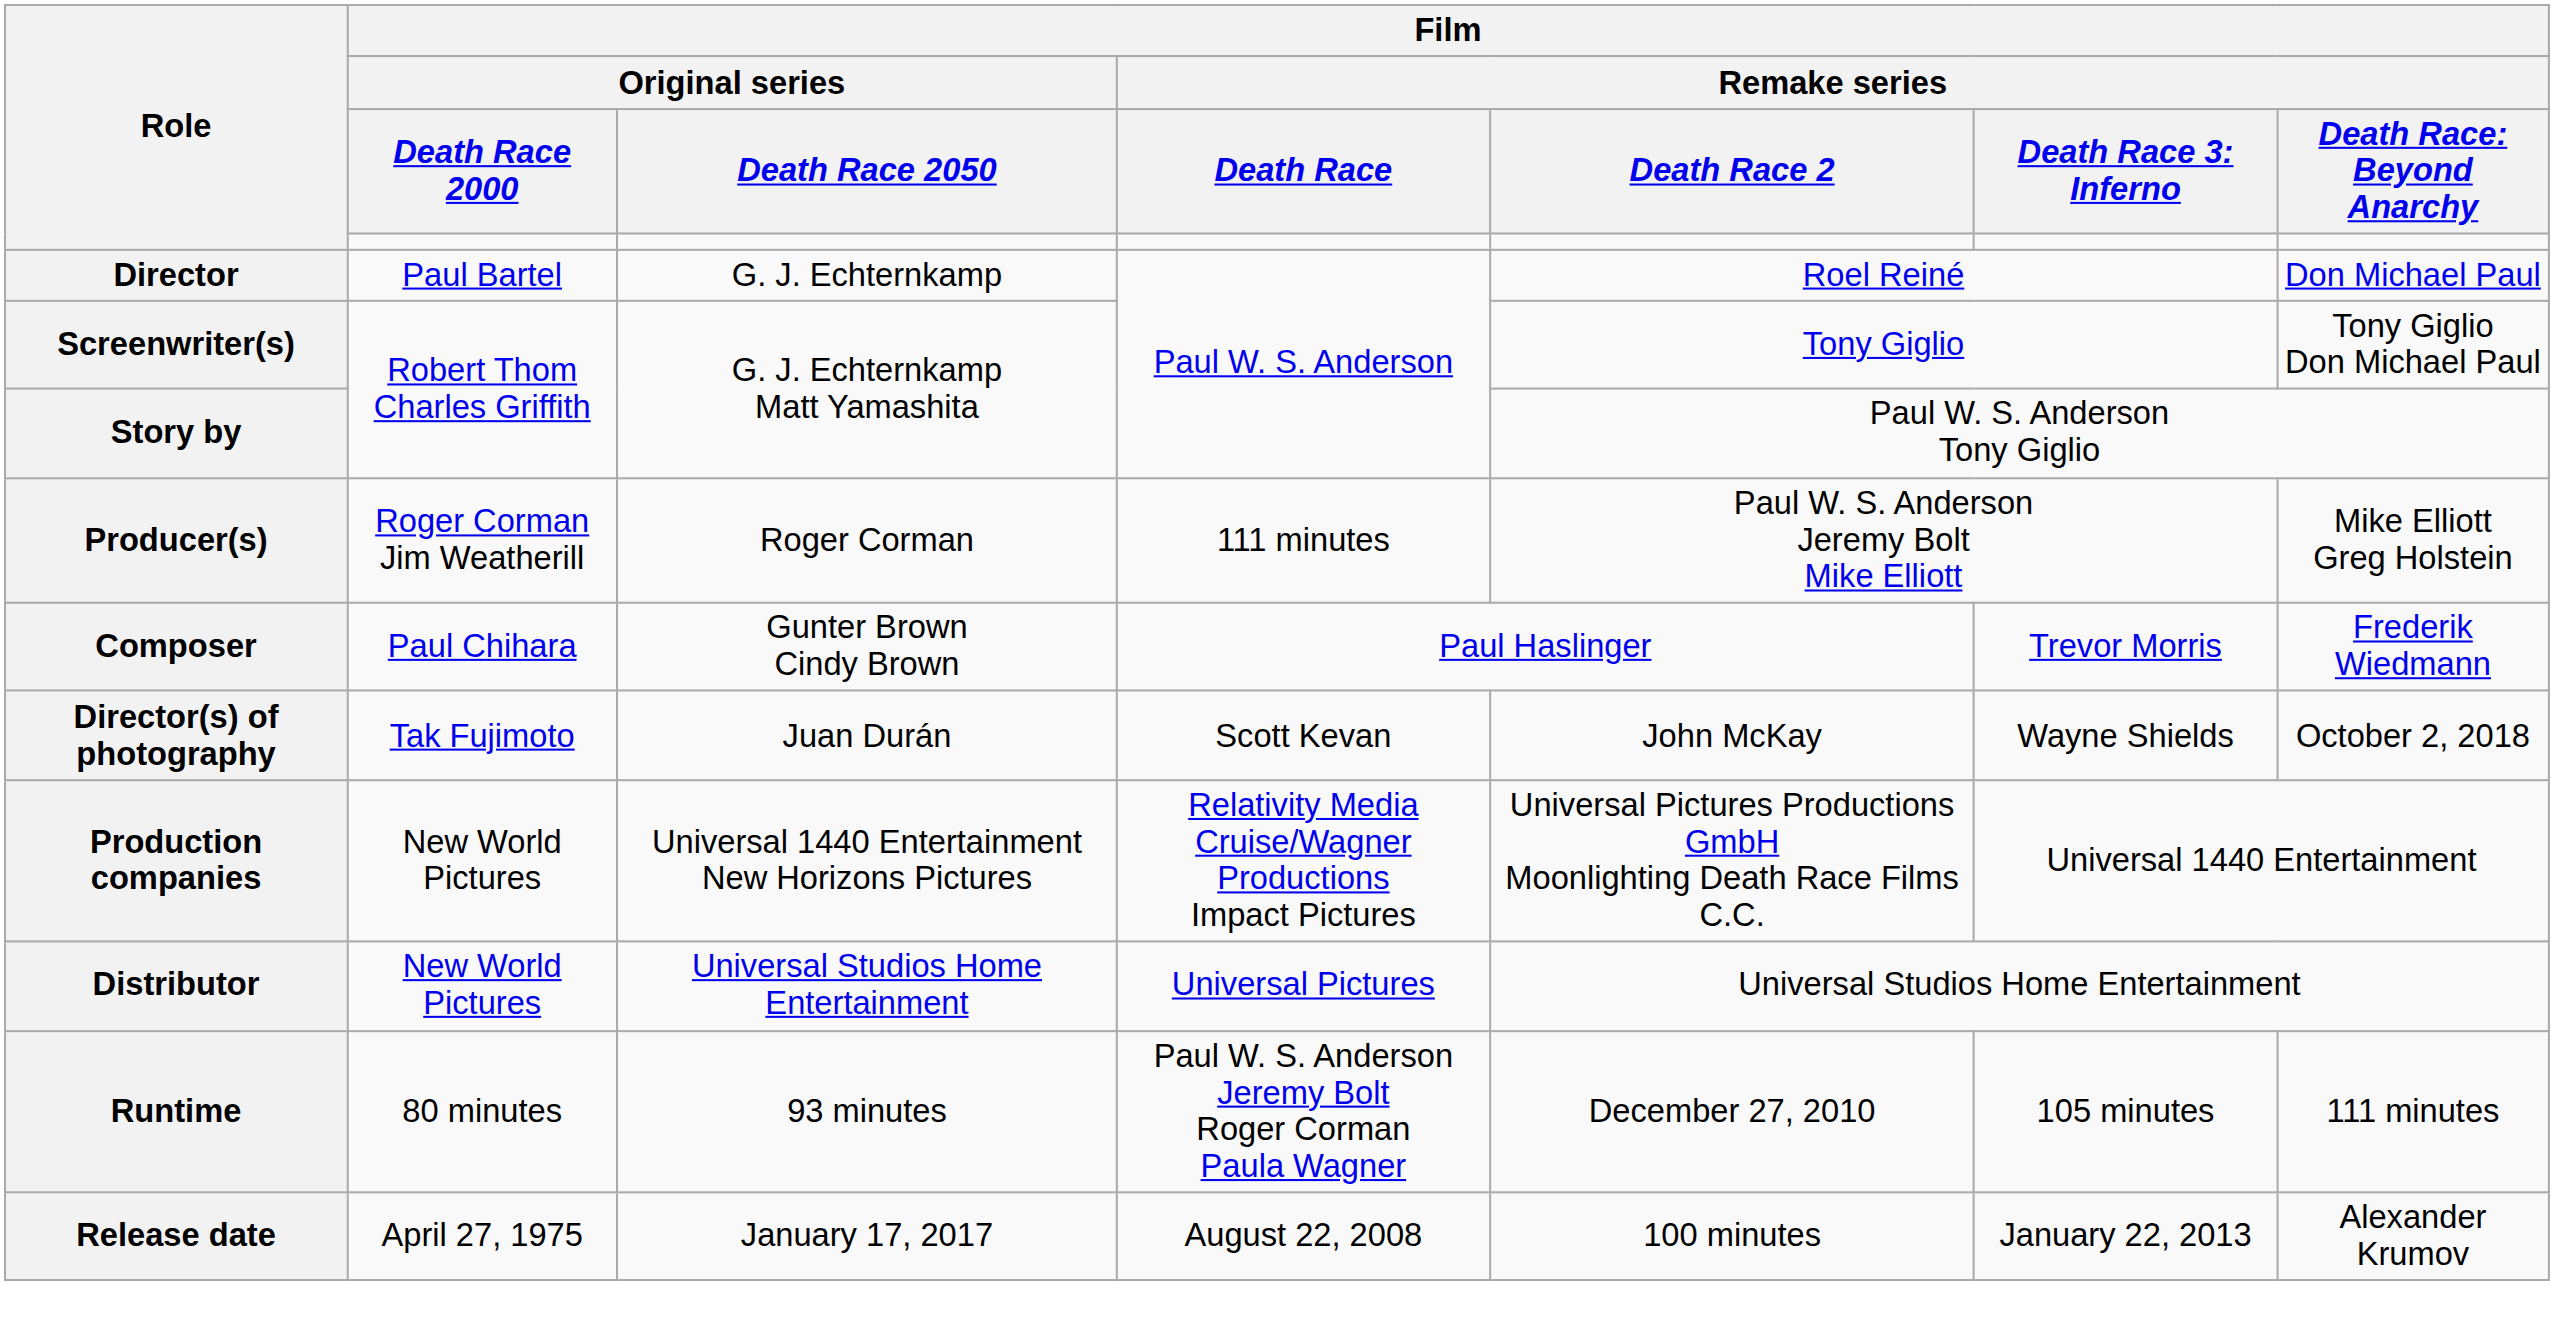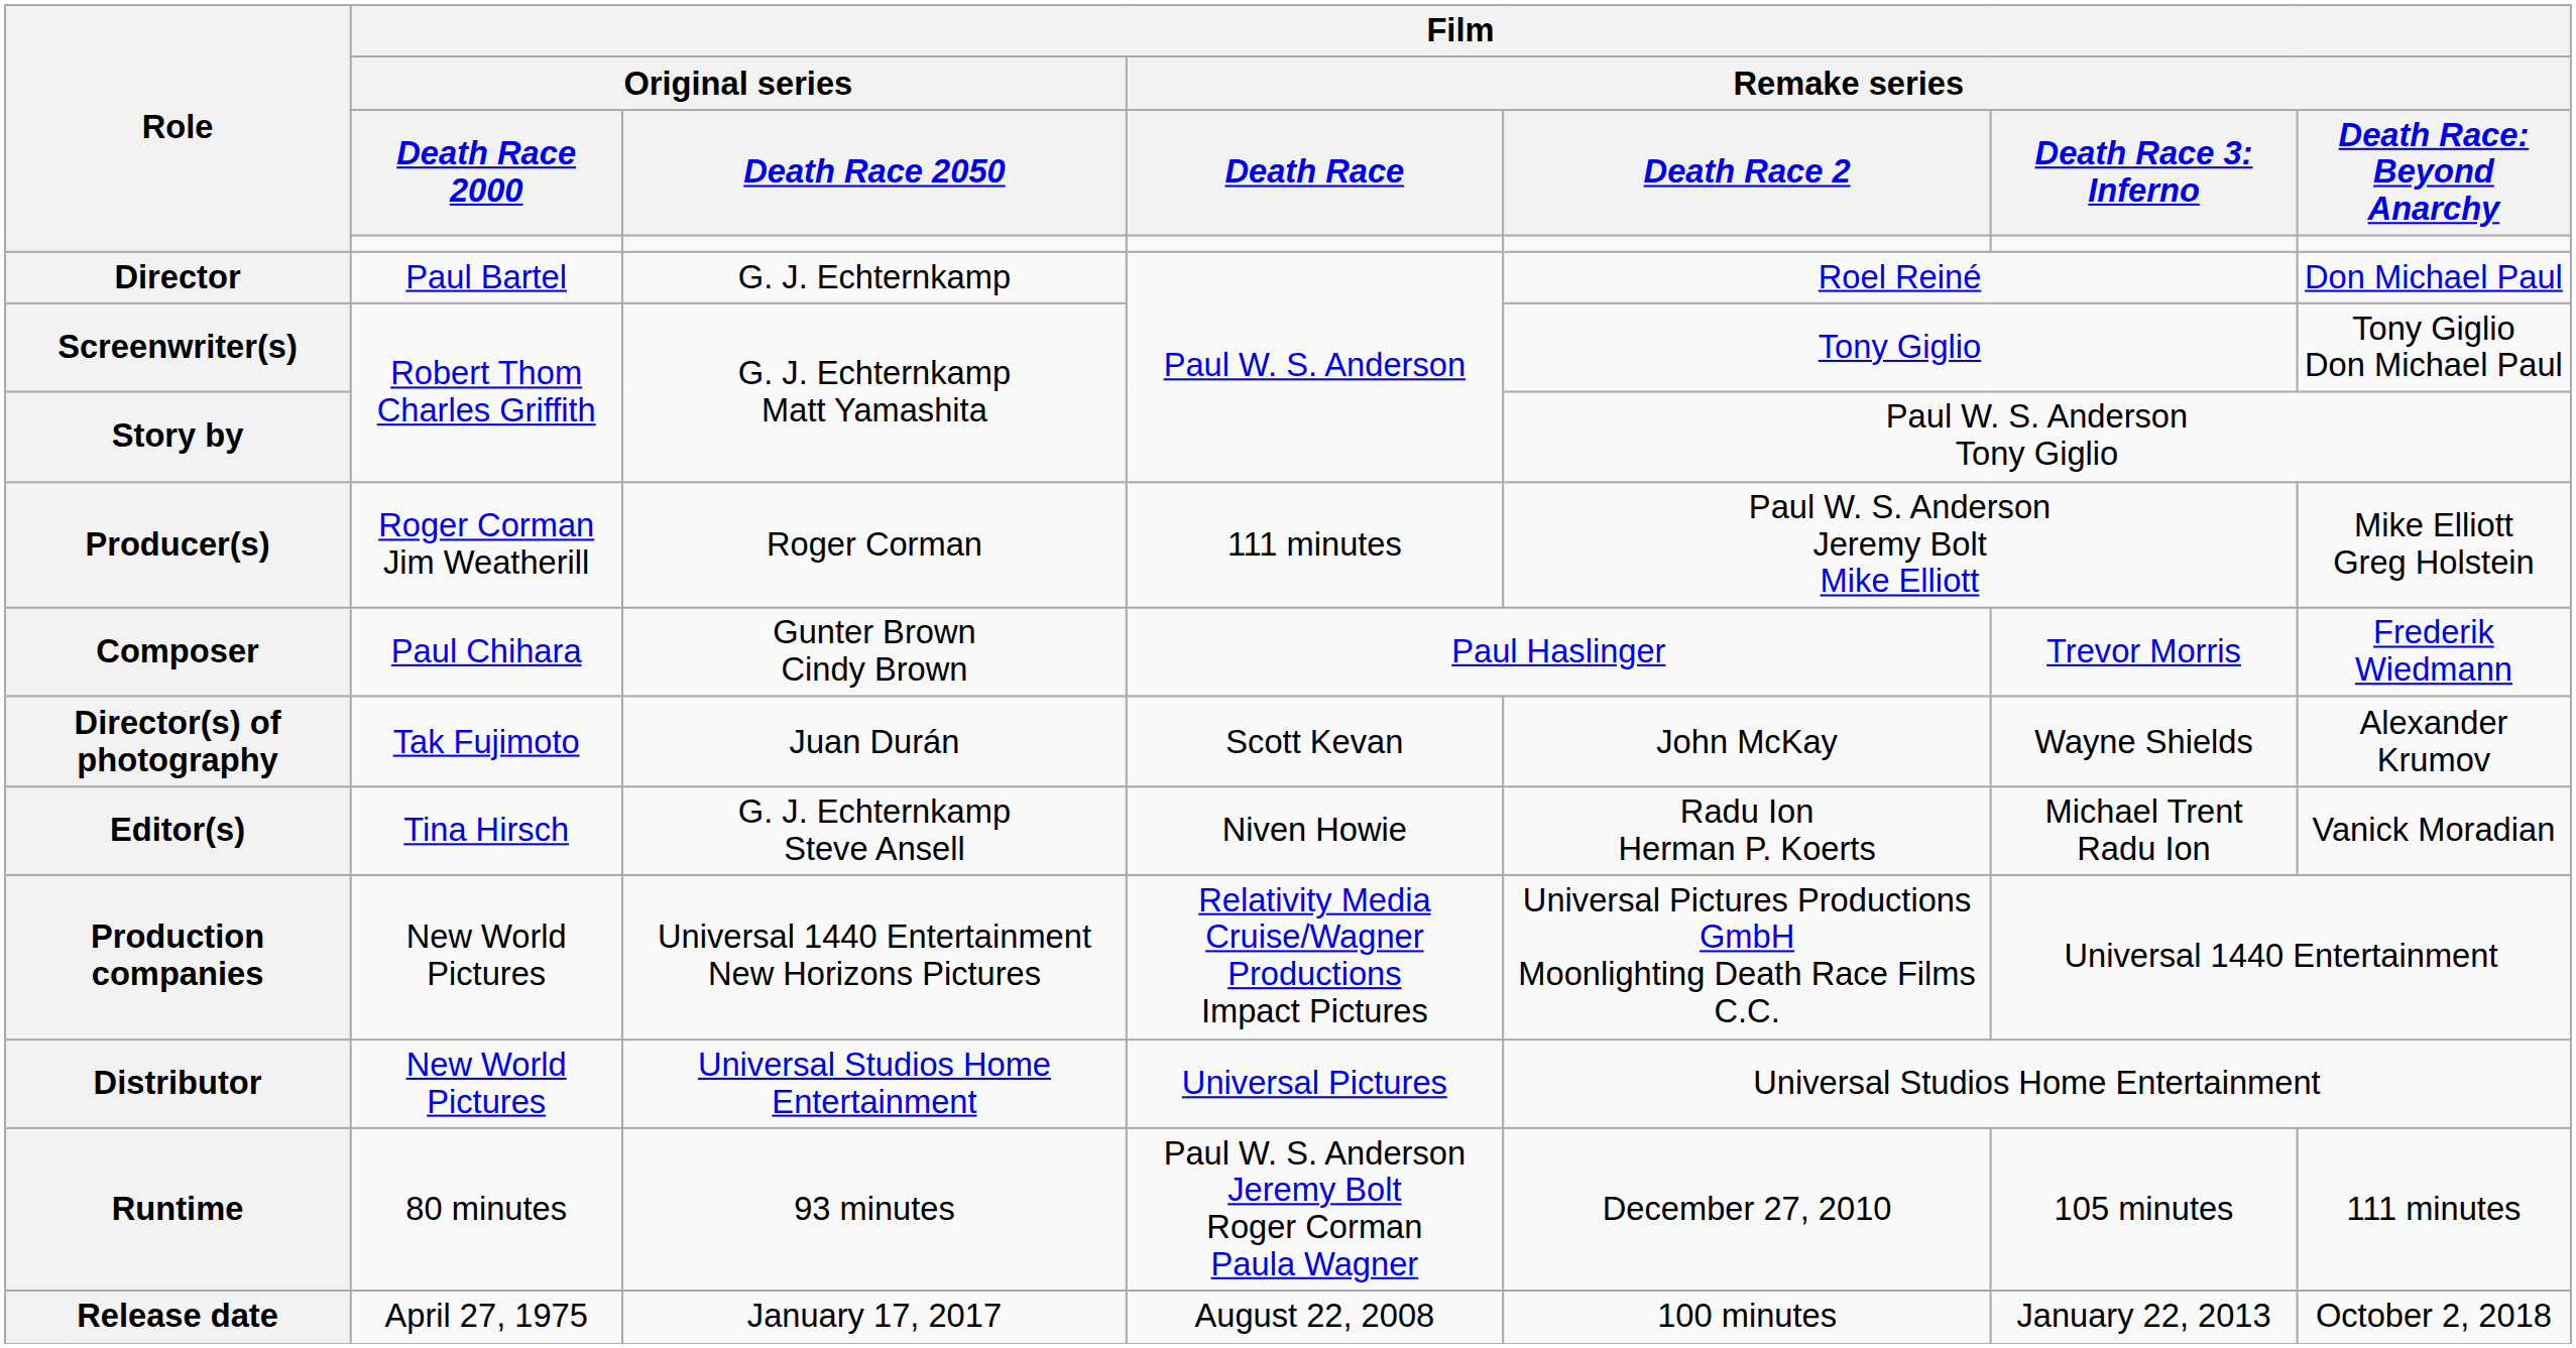Director(s) of photography | column 7: October 2, 2018 -> Alexander Krumov
+ row: Editor(s) | Tina Hirsch | G. J. Echternkamp Steve Ansell | Niven Howie | Radu Ion Herman P. Koerts | Michael Trent Radu Ion | Vanick Moradian
Release date | column 7: Alexander Krumov -> October 2, 2018
